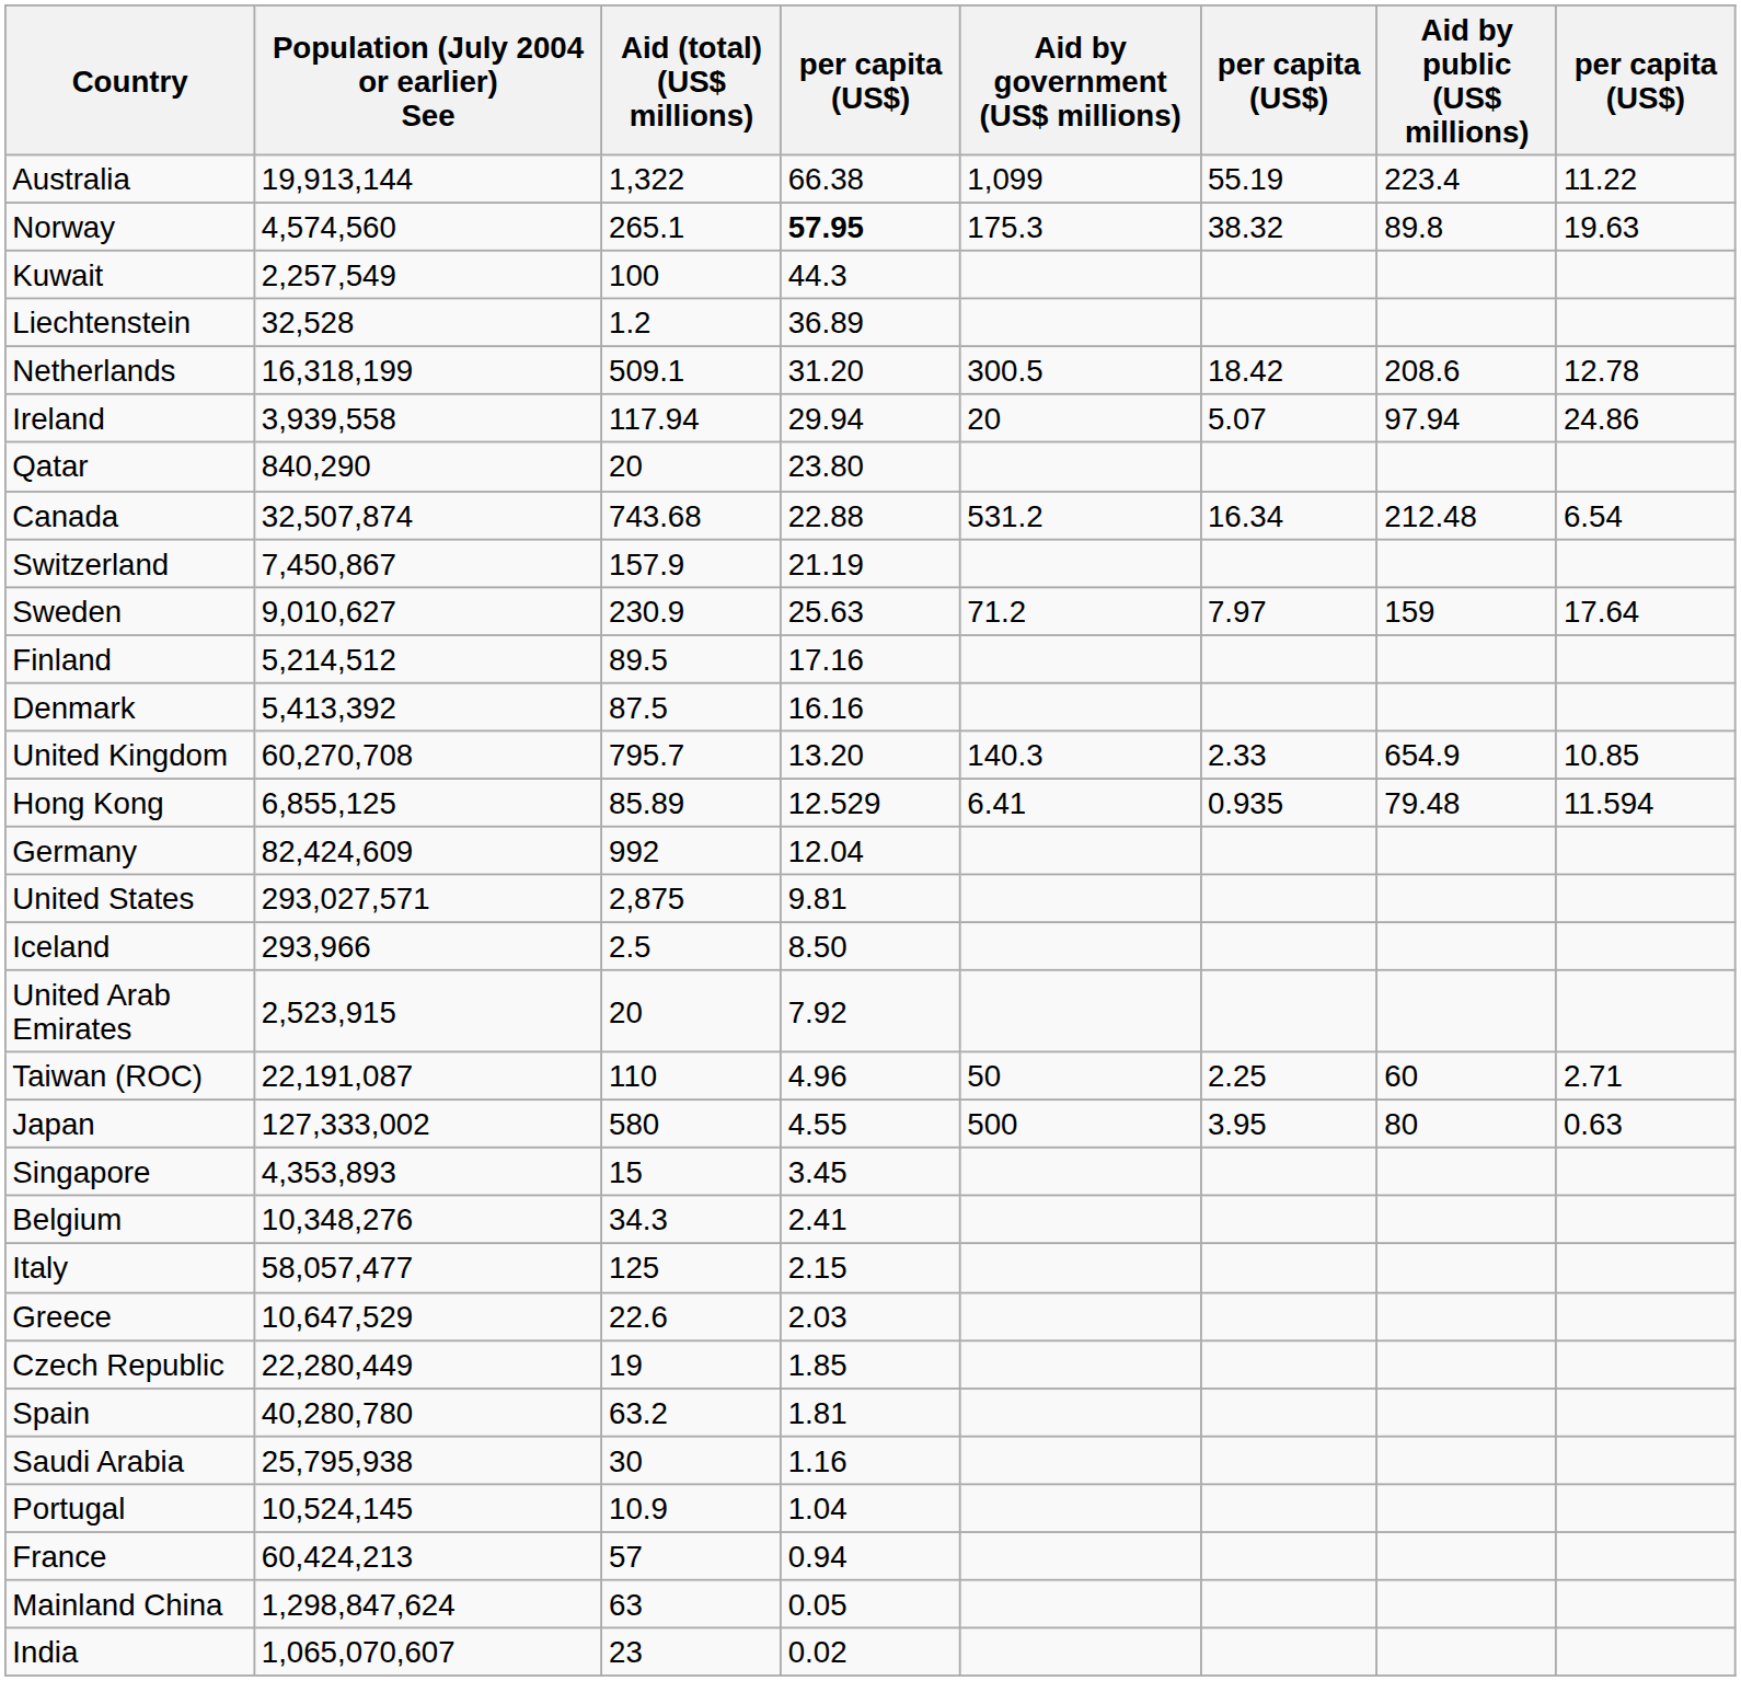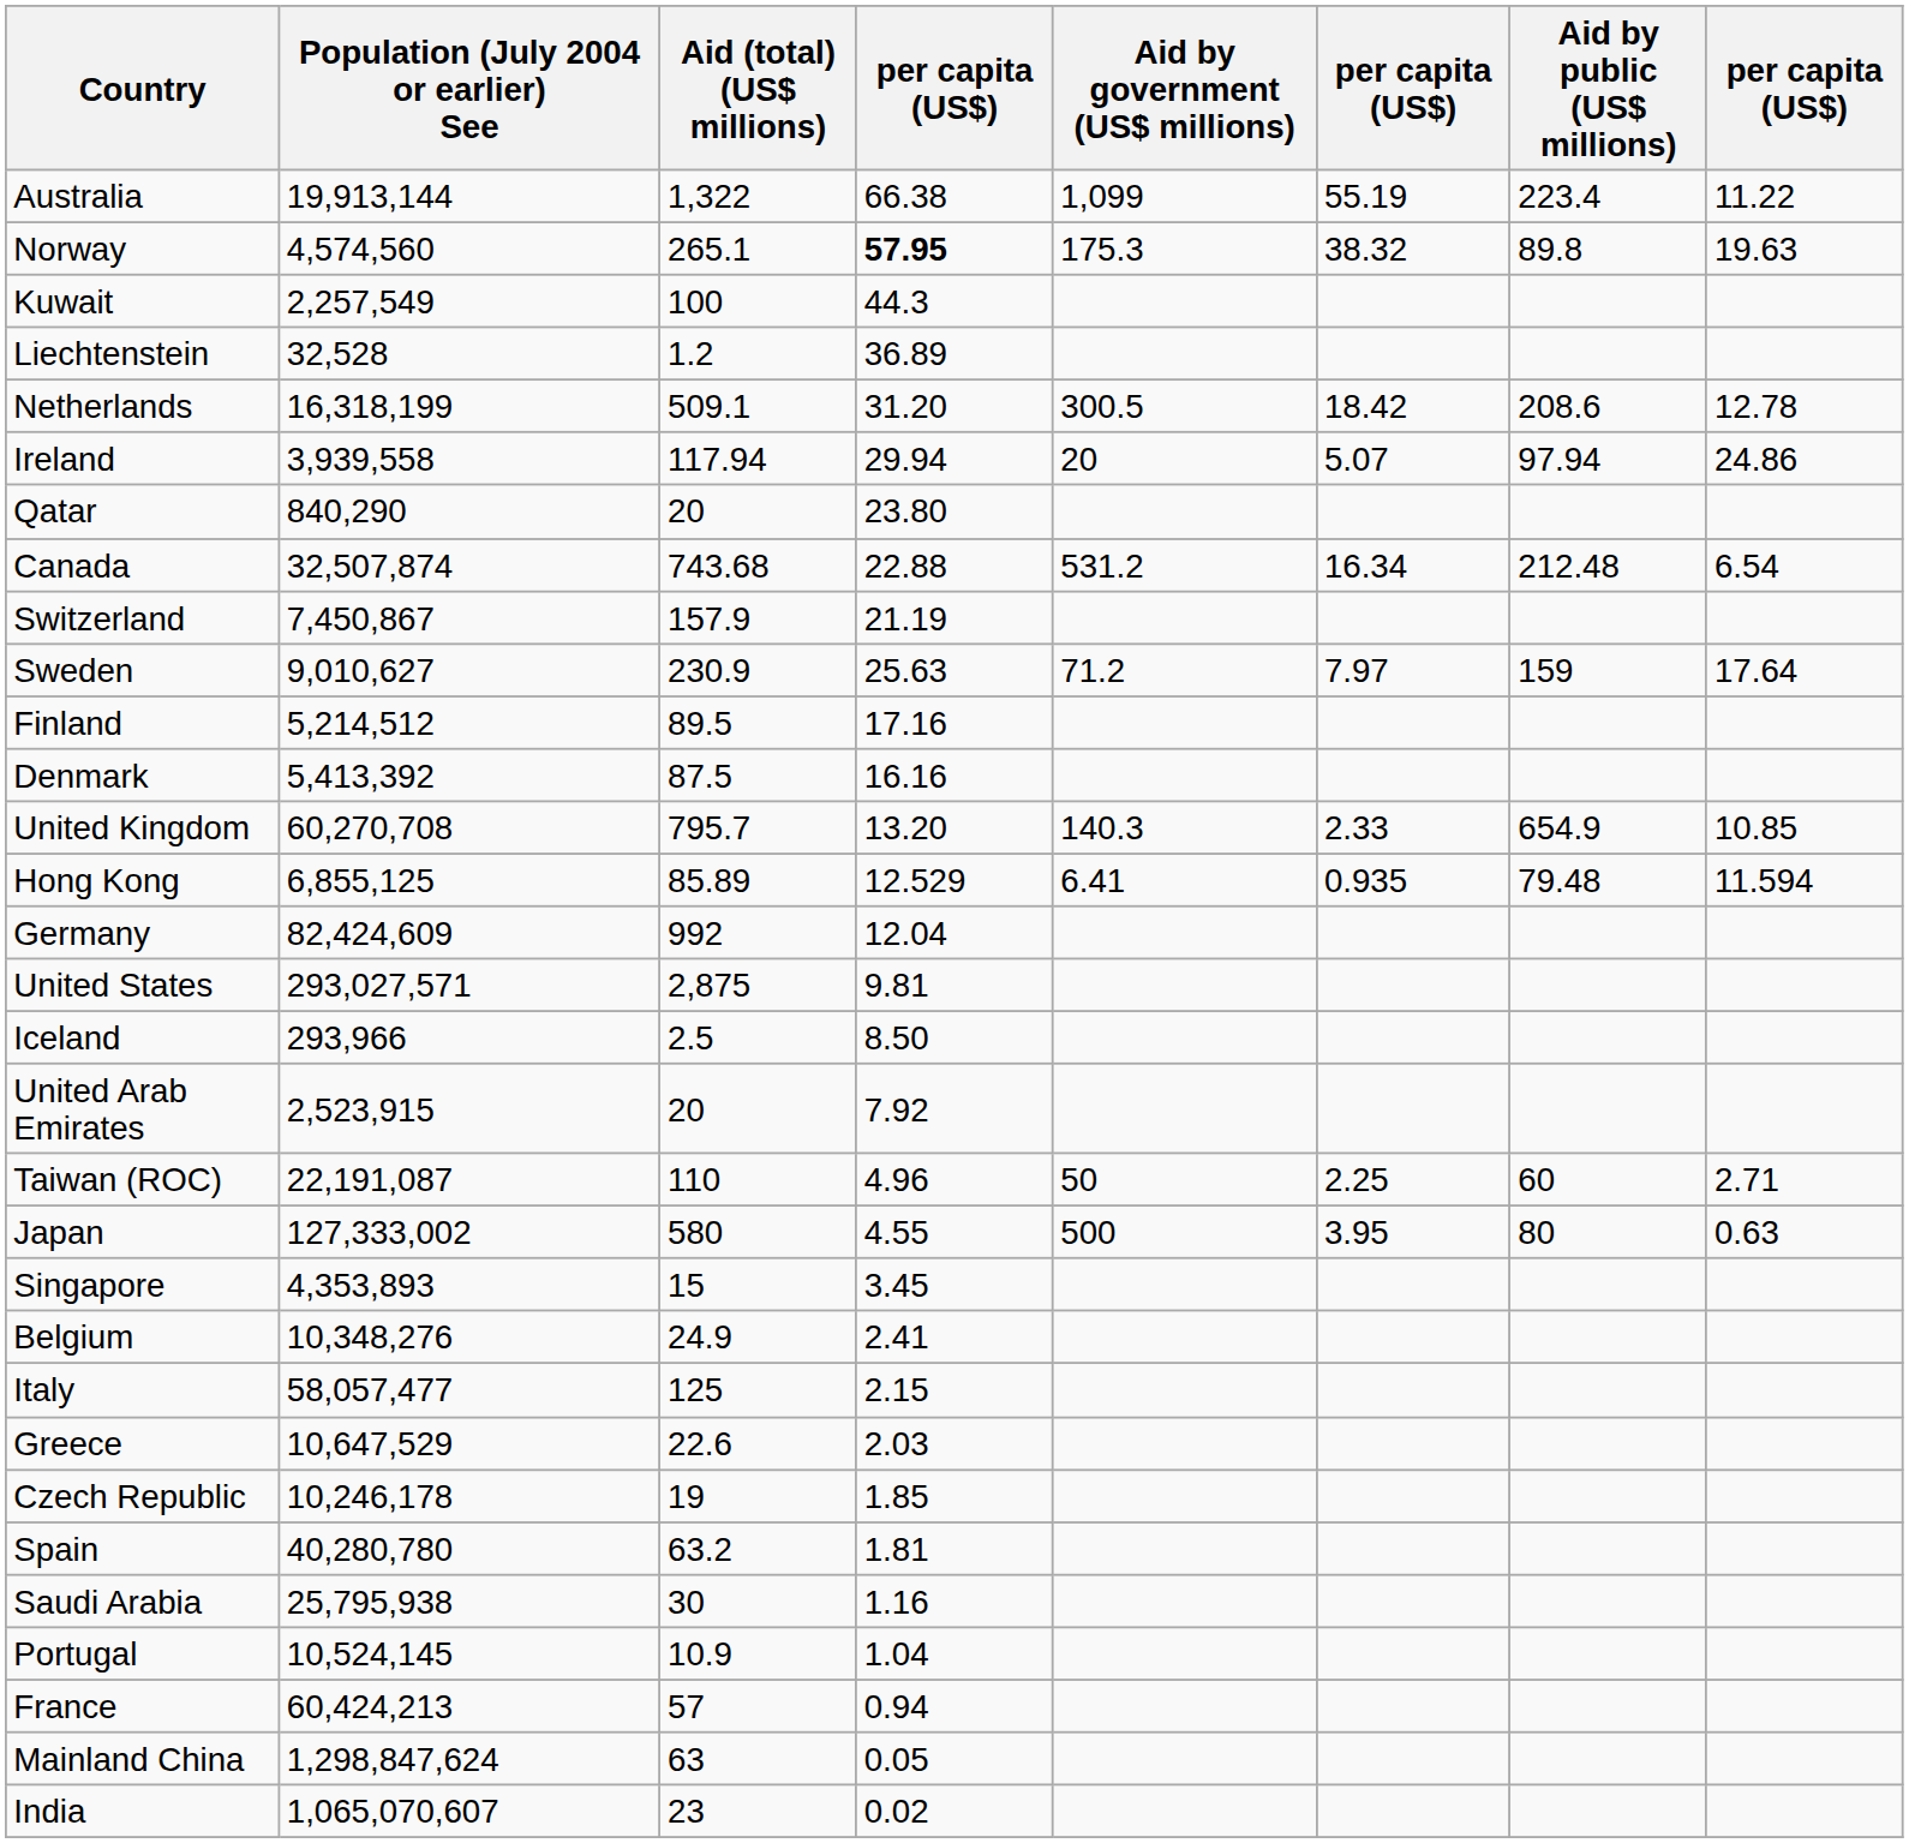Belgium | Aid (total) (US$ millions): 34.3 -> 24.9
Czech Republic | Population (July 2004 or earlier) See: 22,280,449 -> 10,246,178
